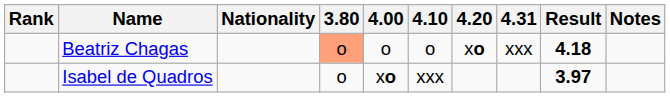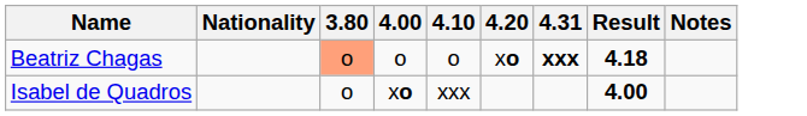- column: Rank
Beatriz Chagas | 4.31: normal -> bold
Isabel de Quadros | Result: 3.97 -> 4.00
